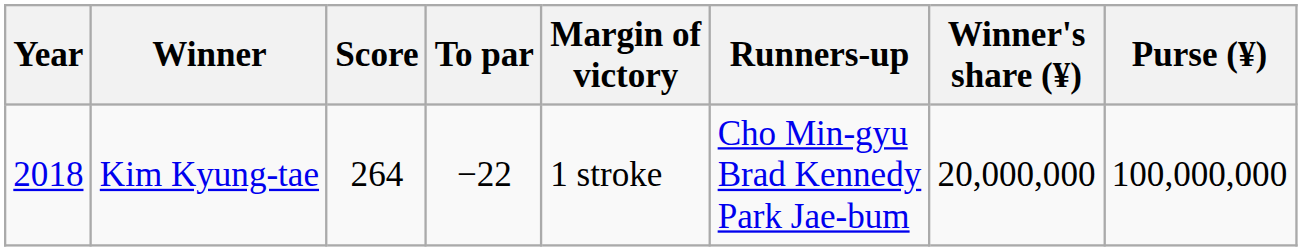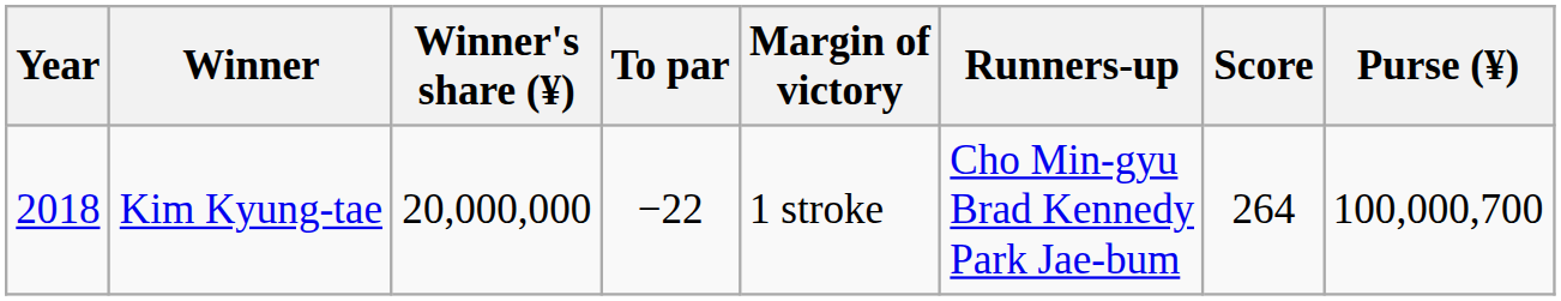columns swapped: Score <-> Winner's share (¥)
Kim Kyung-tae | Purse (¥): 100,000,000 -> 100,000,700
